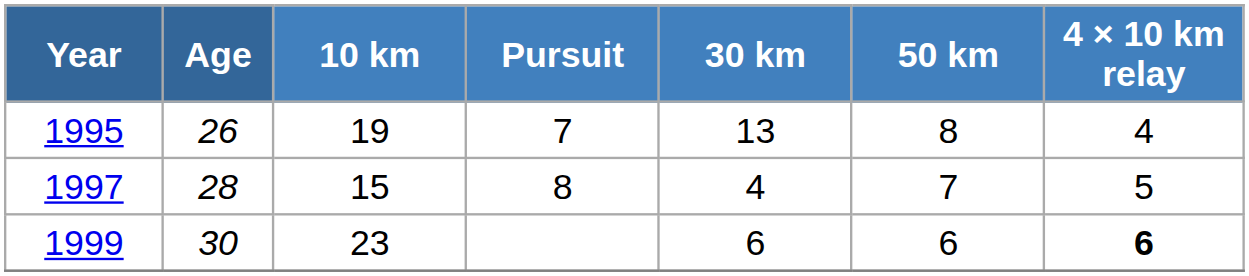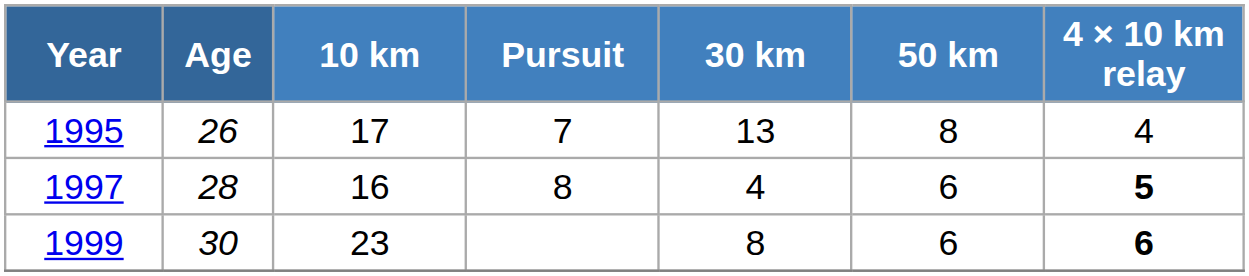1995 | 10 km: 19 -> 17
1997 | 10 km: 15 -> 16
1997 | 50 km: 7 -> 6
1997 | 4 × 10 km relay: normal -> bold
1999 | 30 km: 6 -> 8
